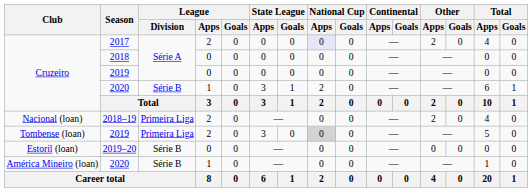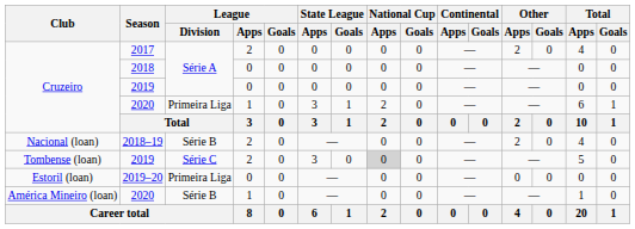2017 | National Cup / Apps: lavender background -> no background
Cruzeiro / 2020 | League / Division: Série B -> Primeira Liga
2018–19 | League / Division: Primeira Liga -> Série B
Tombense (loan) / 2019 | League / Division: Primeira Liga -> Série C
2019–20 | League / Division: Série B -> Primeira Liga
